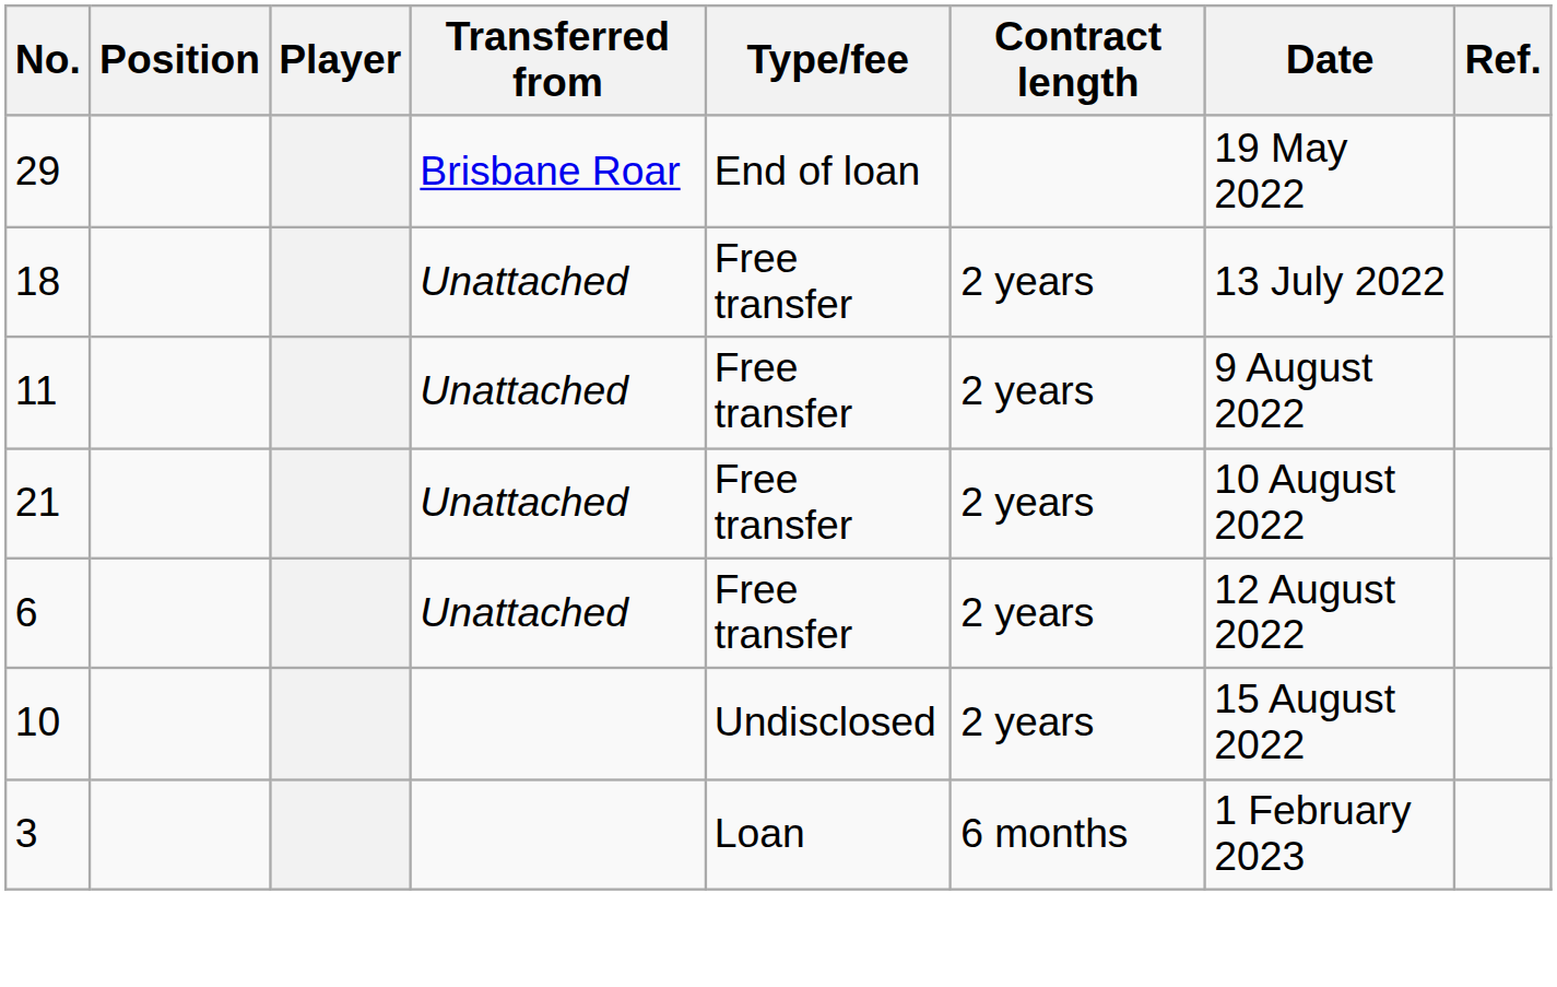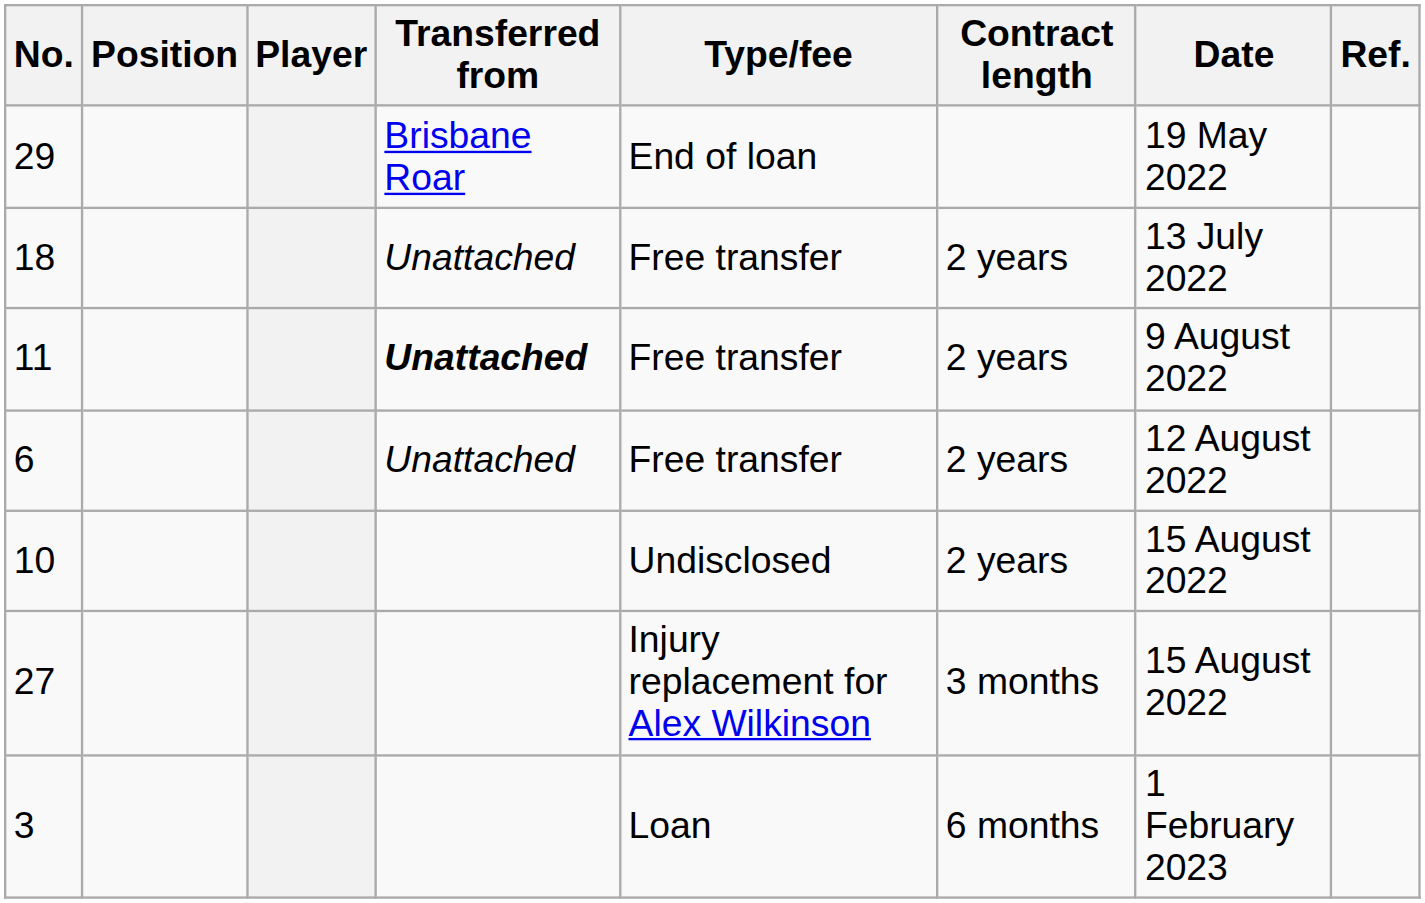11 | Transferred from: normal -> bold
- row: 21 | Unattached | Free transfer | 2 years | 10 August 2022
+ row: 27 | Injury replacement for Alex Wilkinson | 3 months | 15 August 2022
